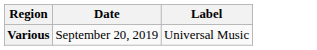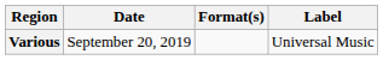+ column: Format(s)
